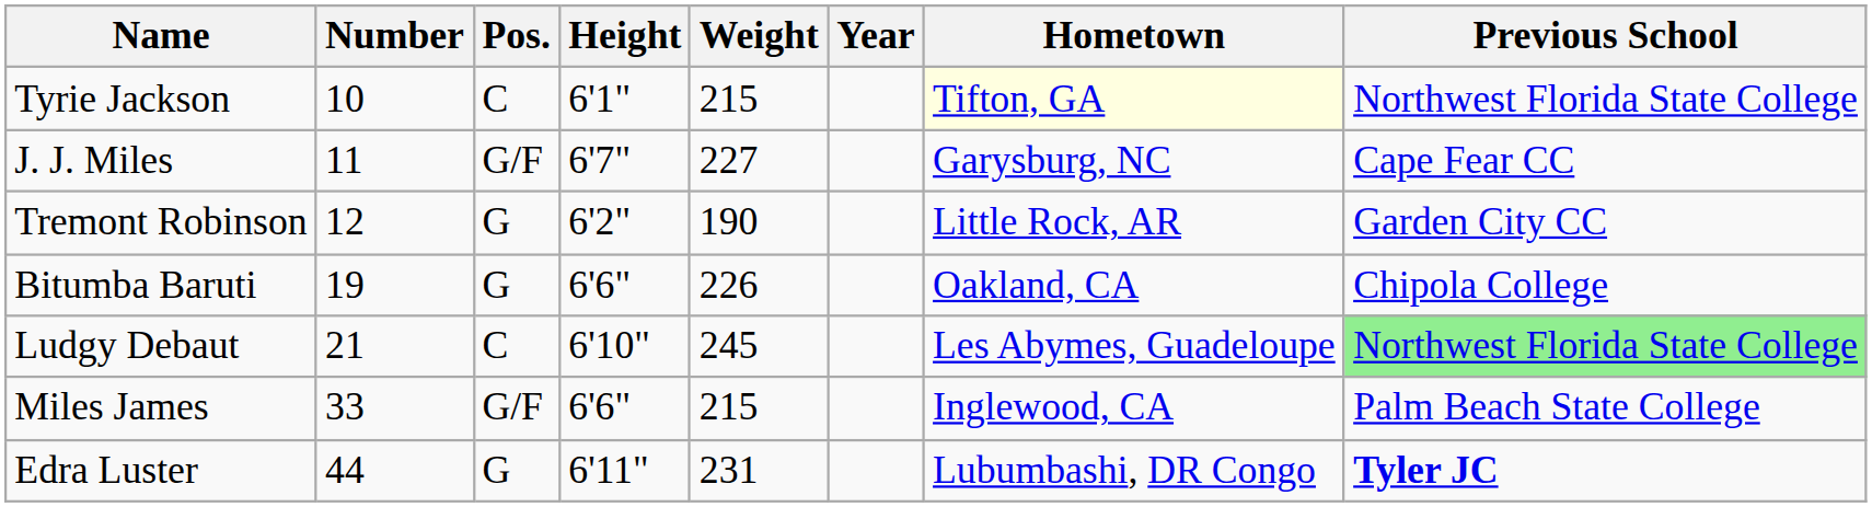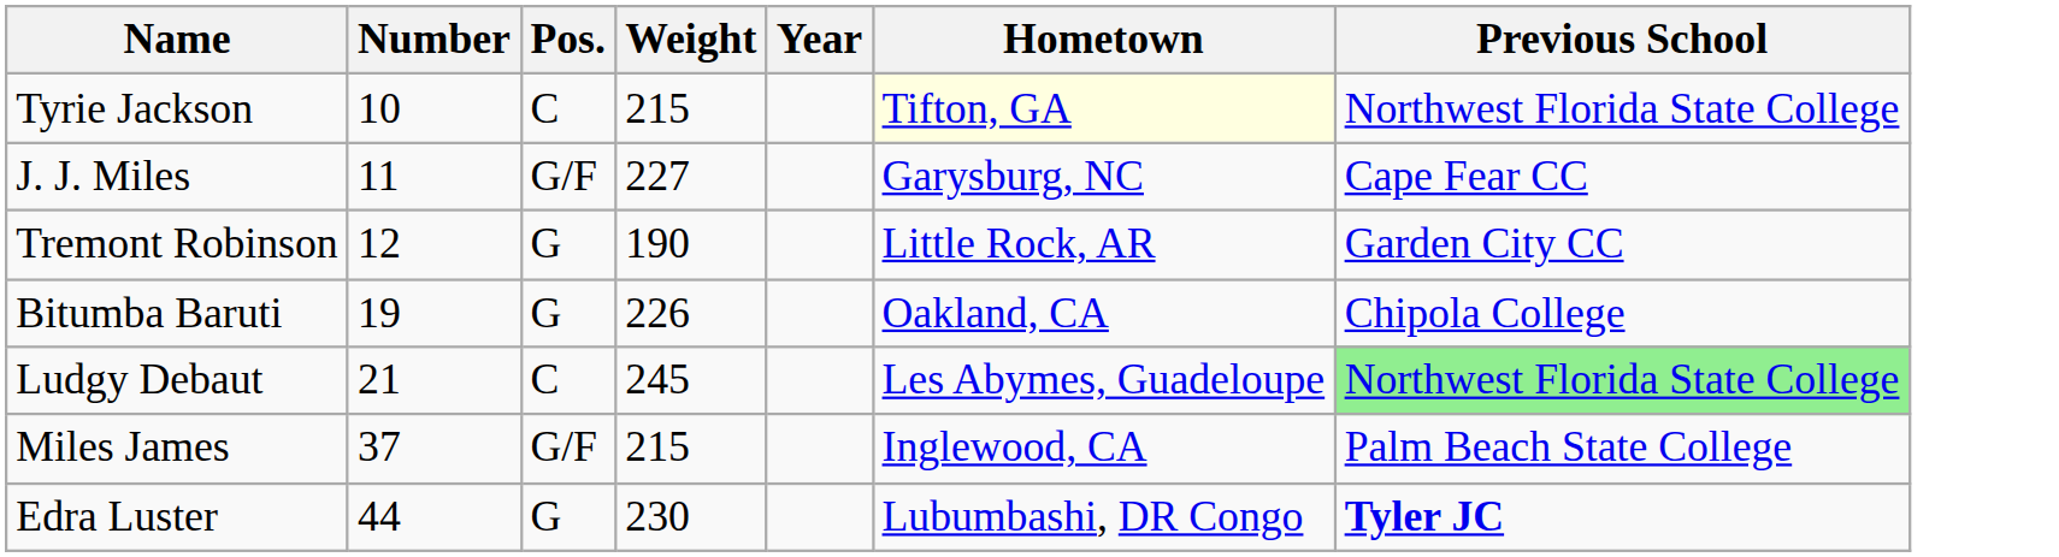- column: Height | 6'1" | 6'7" | 6'2" | 6'6" | 6'10" | 6'6" | 6'11"
Miles James | Number: 33 -> 37
Edra Luster | Weight: 231 -> 230
